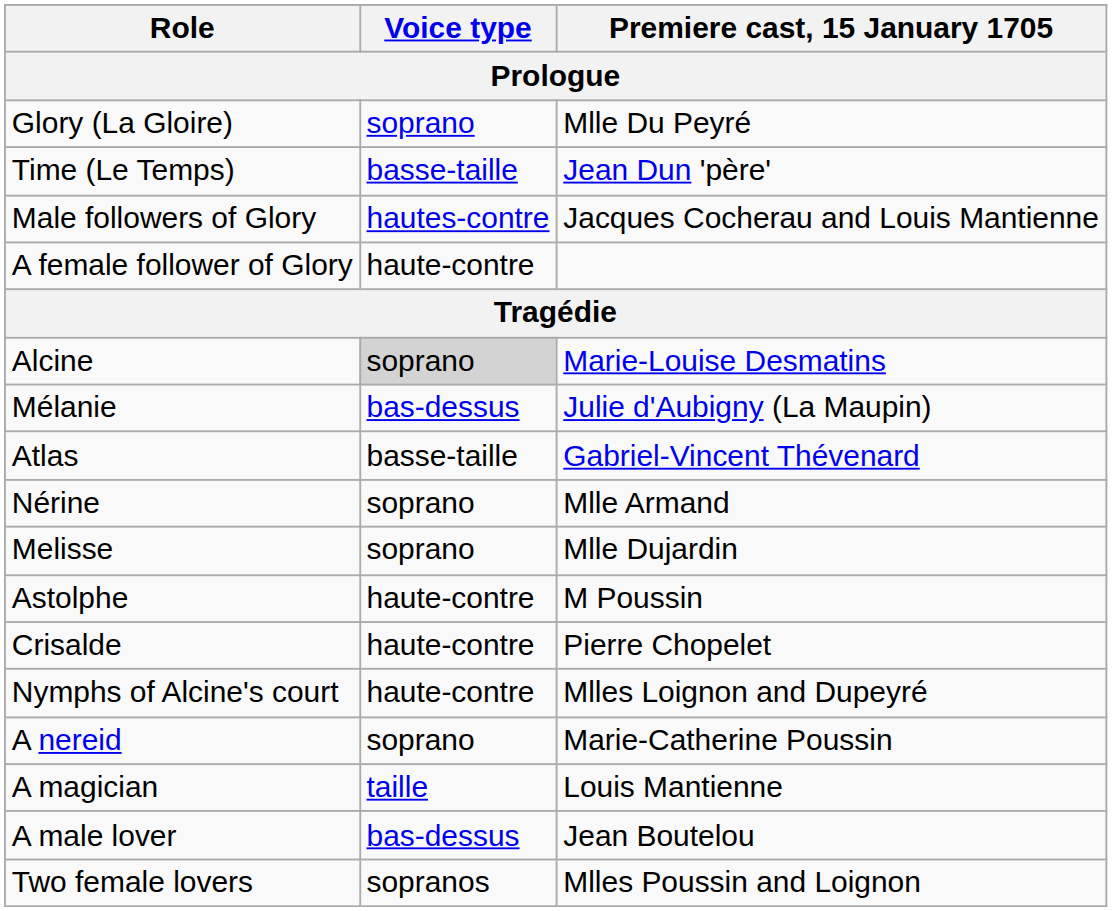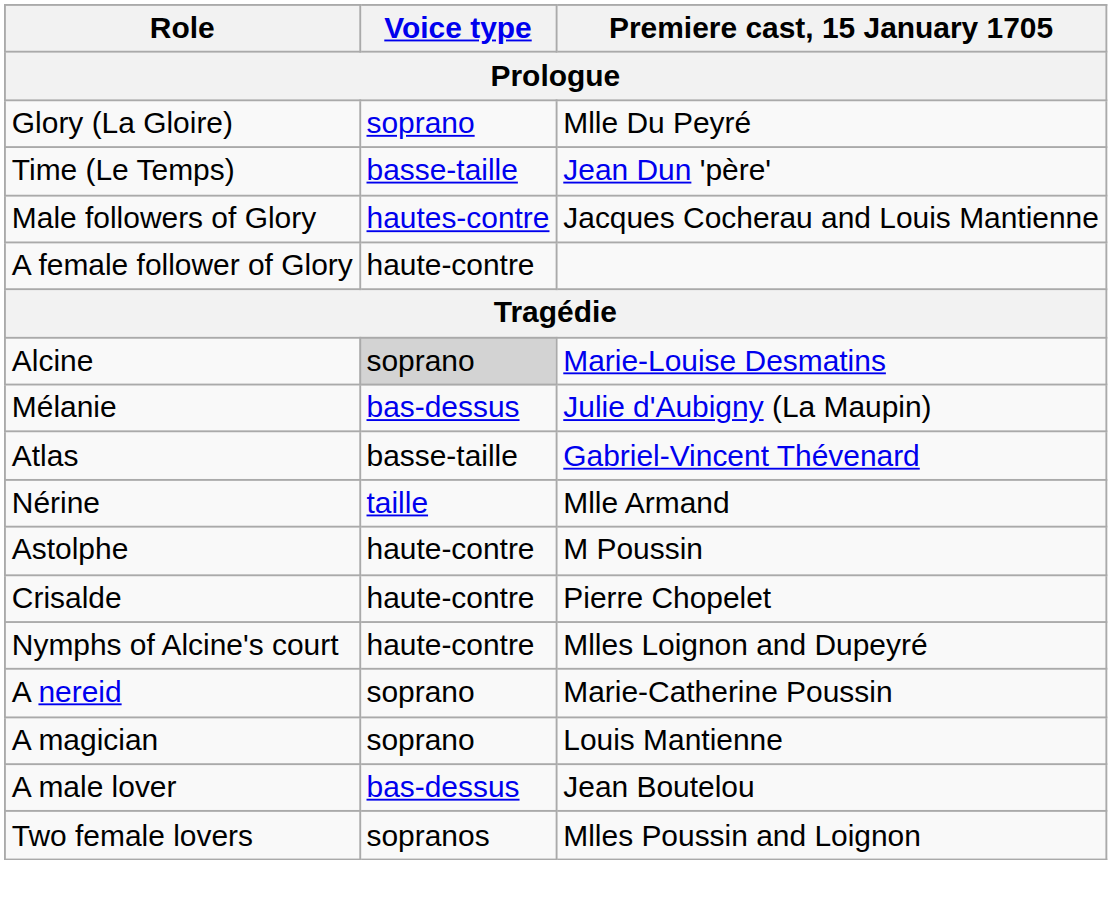Nérine | Voice type: soprano -> taille
- row: Melisse | soprano | Mlle Dujardin
A magician | Voice type: taille -> soprano
